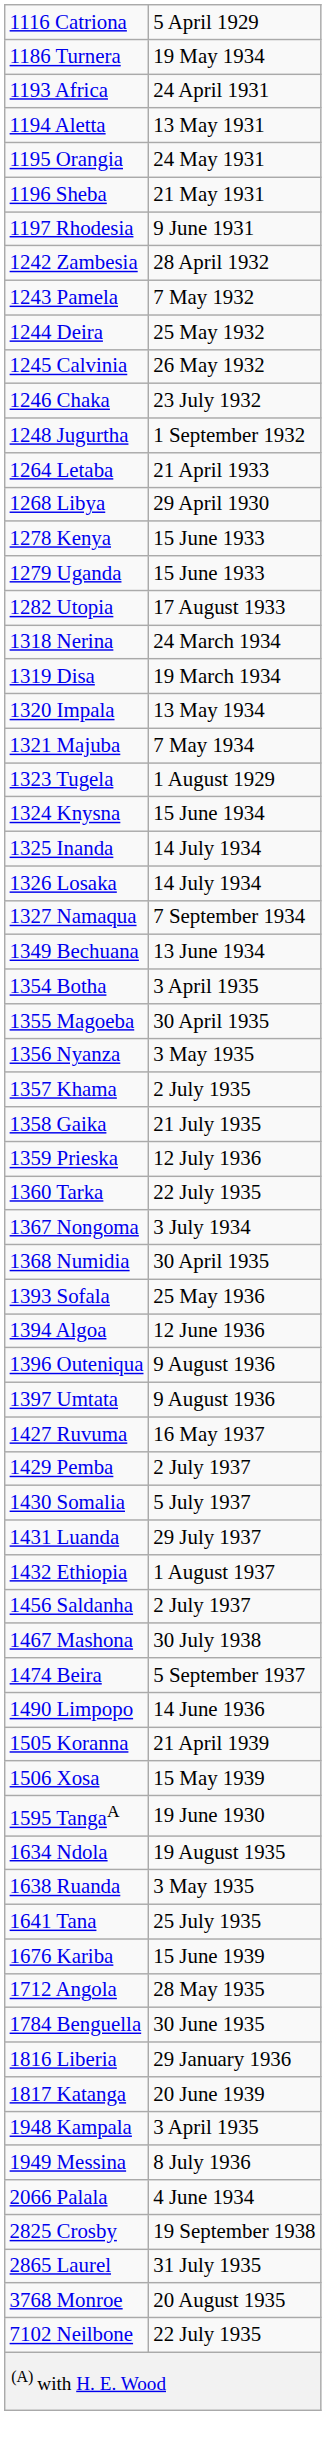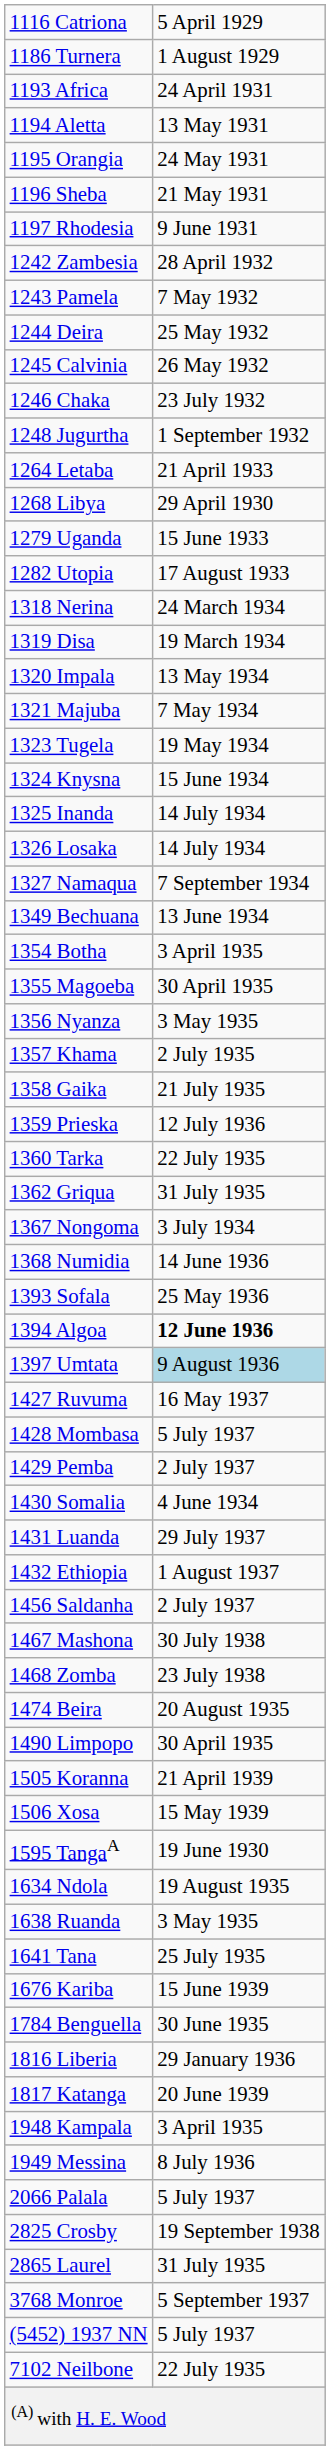1186 Turnera | column 2: 19 May 1934 -> 1 August 1929
- row: 1278 Kenya | 15 June 1933
1323 Tugela | column 2: 1 August 1929 -> 19 May 1934
+ row: 1362 Griqua | 31 July 1935
1368 Numidia | column 2: 30 April 1935 -> 14 June 1936
1394 Algoa | column 2: normal -> bold
- row: 1396 Outeniqua | 9 August 1936
1397 Umtata | column 2: no background -> lightblue background
+ row: 1428 Mombasa | 5 July 1937
1430 Somalia | column 2: 5 July 1937 -> 4 June 1934
+ row: 1468 Zomba | 23 July 1938
1474 Beira | column 2: 5 September 1937 -> 20 August 1935
1490 Limpopo | column 2: 14 June 1936 -> 30 April 1935
- row: 1712 Angola | 28 May 1935
2066 Palala | column 2: 4 June 1934 -> 5 July 1937
3768 Monroe | column 2: 20 August 1935 -> 5 September 1937
+ row: (5452) 1937 NN | 5 July 1937
